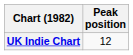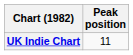UK Indie Chart | Peak position: 12 -> 11
